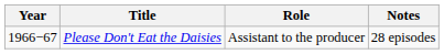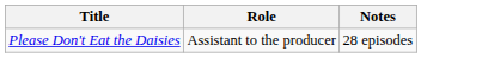- column: Year | 1966−67
